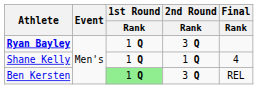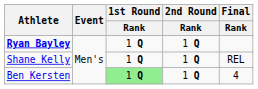Ryan Bayley | 2nd Round / Rank: 3 Q -> 1 Q
Shane Kelly | Final / Rank: 4 -> REL
Ben Kersten | 2nd Round / Rank: 3 Q -> 1 Q
Ben Kersten | Final / Rank: REL -> 4
